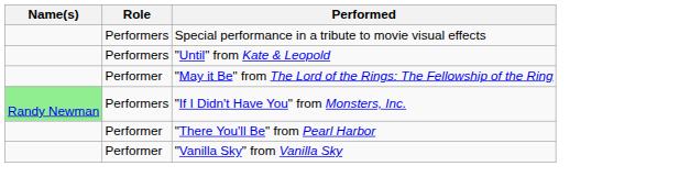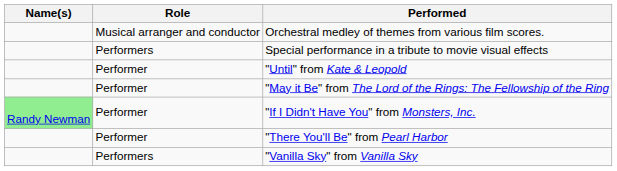+ row: Musical arranger and conductor | Orchestral medley of themes from various film scores.
"Until" from Kate & Leopold | Role: Performers -> Performer
"If I Didn't Have You" from Monsters, Inc. | Role: Performers -> Performer
"Vanilla Sky" from Vanilla Sky | Role: Performer -> Performers
